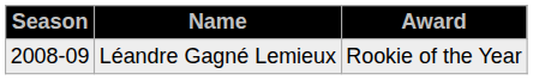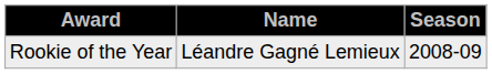columns swapped: Season <-> Award
